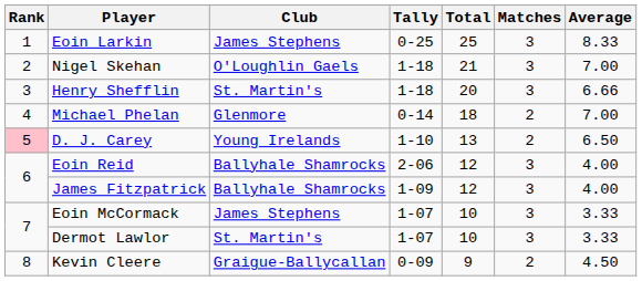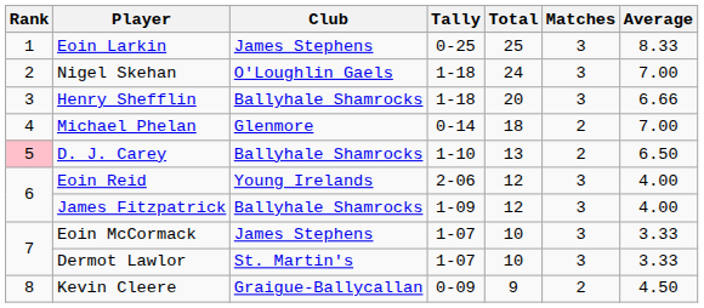Nigel Skehan | Total: 21 -> 24
Henry Shefflin | Club: St. Martin's -> Ballyhale Shamrocks
D. J. Carey | Club: Young Irelands -> Ballyhale Shamrocks
Eoin Reid | Club: Ballyhale Shamrocks -> Young Irelands
